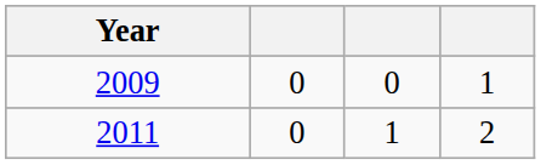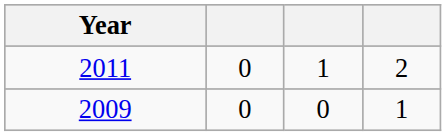rows swapped: 2009 <-> 2011
